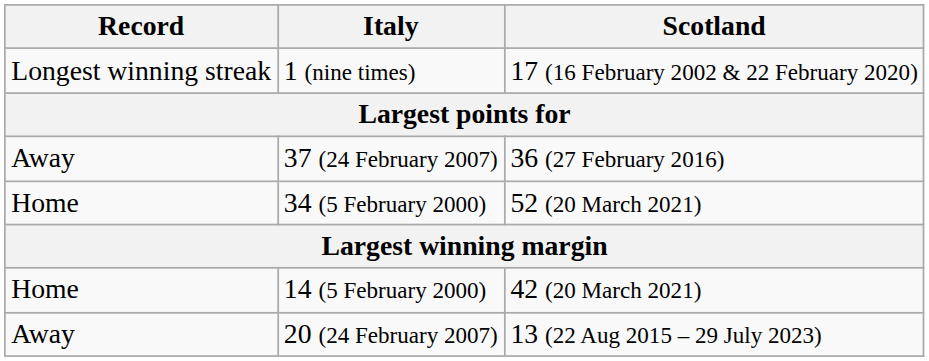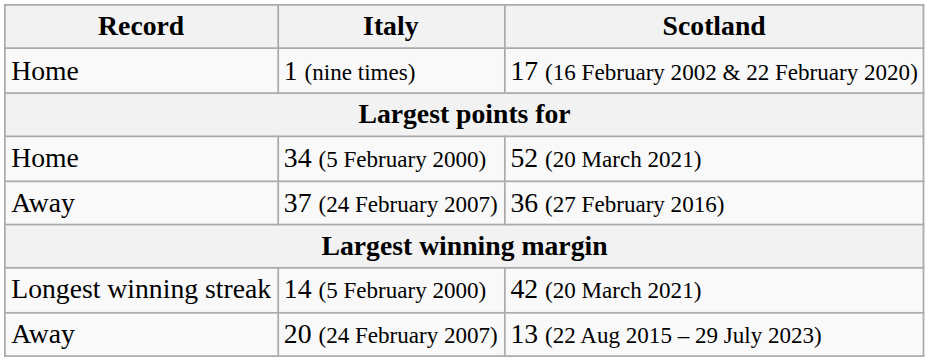1 (nine times) | Record: Longest winning streak -> Home
rows swapped: 34 (5 February 2000) <-> 37 (24 February 2007)
14 (5 February 2000) | Record: Home -> Longest winning streak
